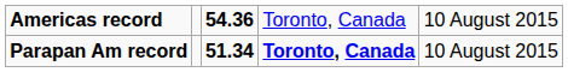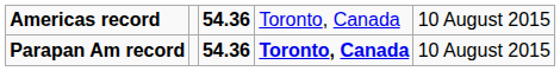Parapan Am record | column 3: 51.34 -> 54.36
